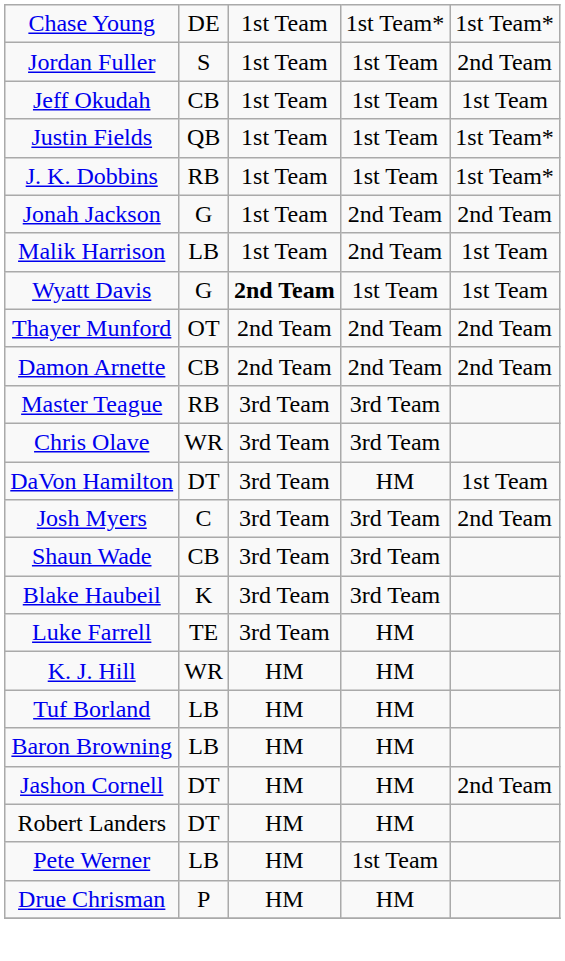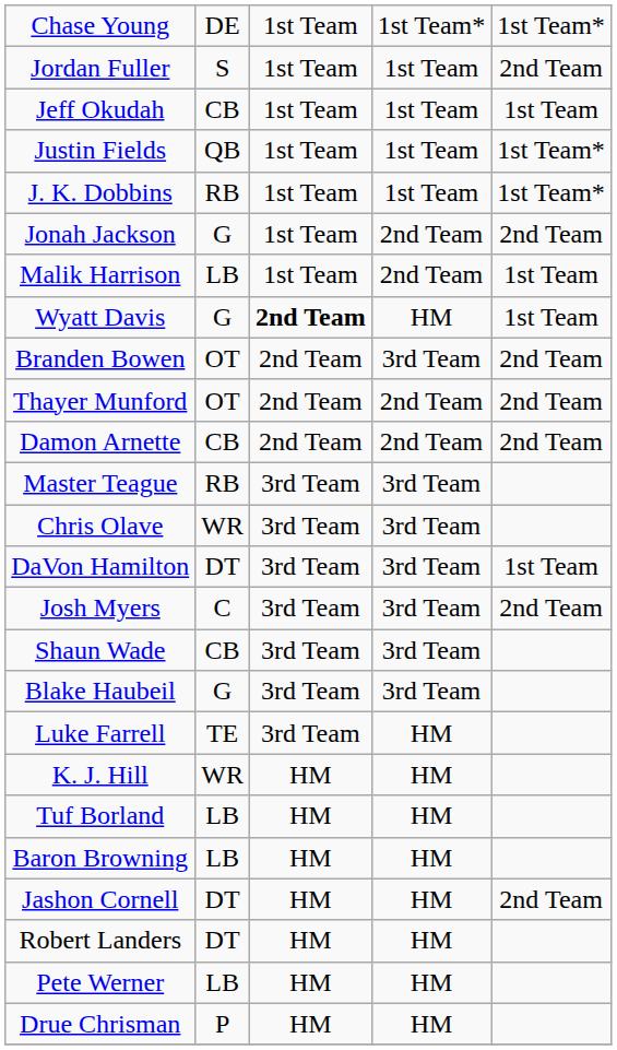Wyatt Davis | column 4: 1st Team -> HM
+ row: Branden Bowen | OT | 2nd Team | 3rd Team | 2nd Team
DaVon Hamilton | column 4: HM -> 3rd Team
Blake Haubeil | column 2: K -> G
Pete Werner | column 4: 1st Team -> HM
